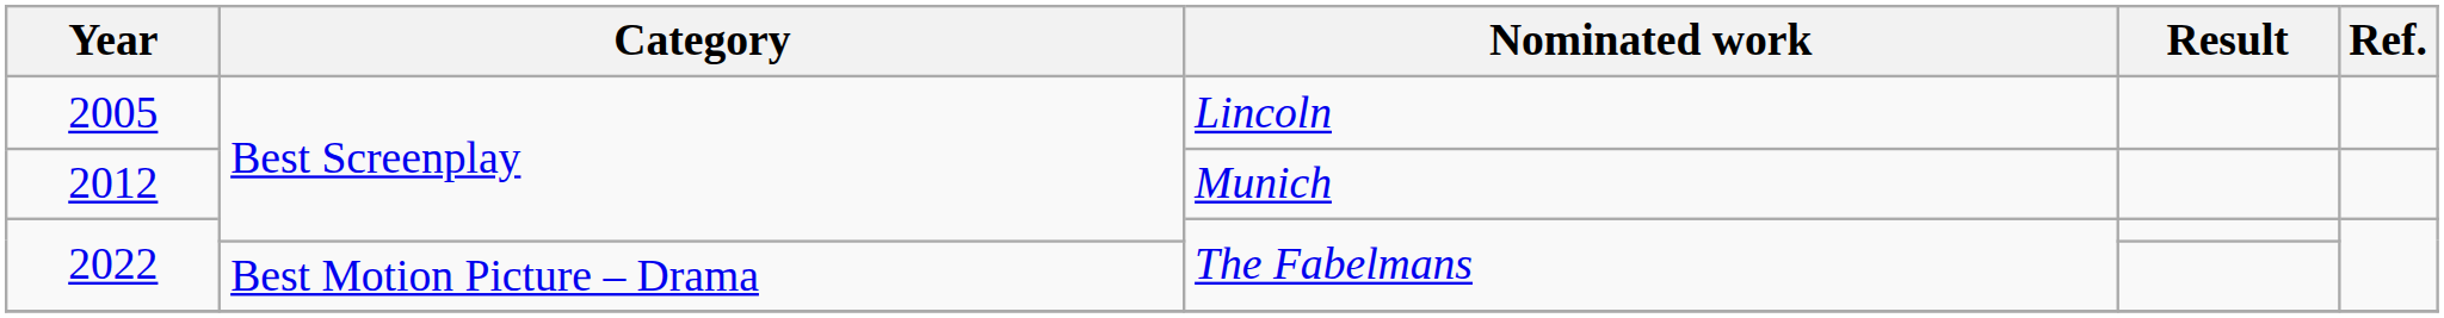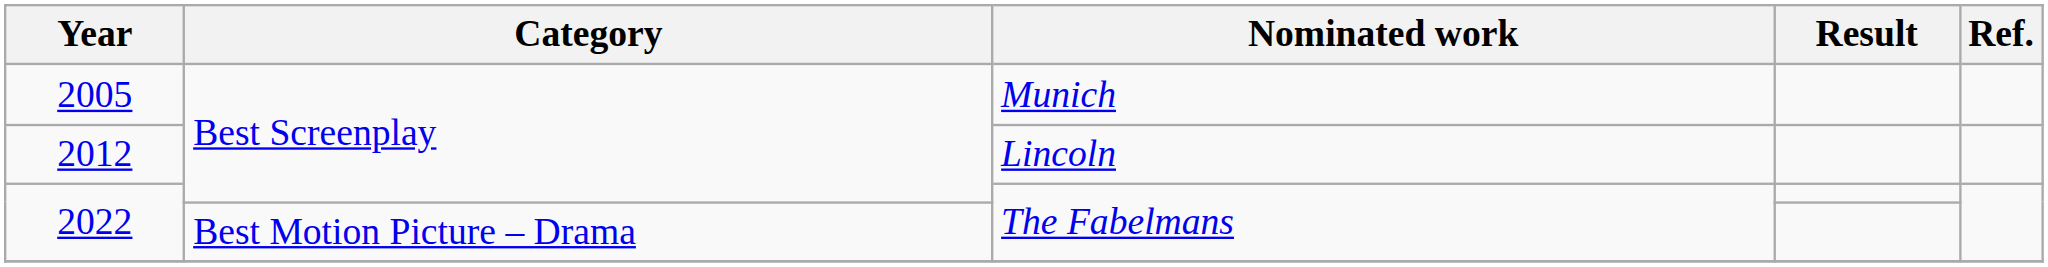2005 | Nominated work: Lincoln -> Munich
2012 | Nominated work: Munich -> Lincoln
